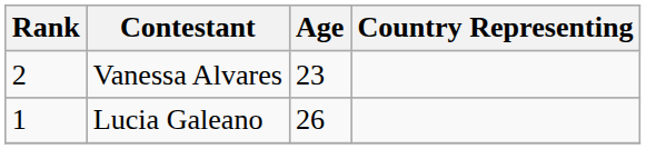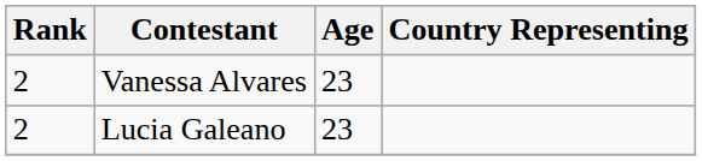Lucia Galeano | Rank: 1 -> 2
Lucia Galeano | Age: 26 -> 23
